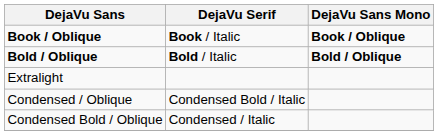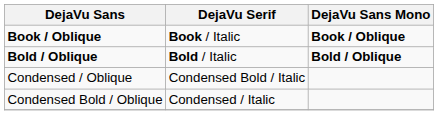- row: Extralight
